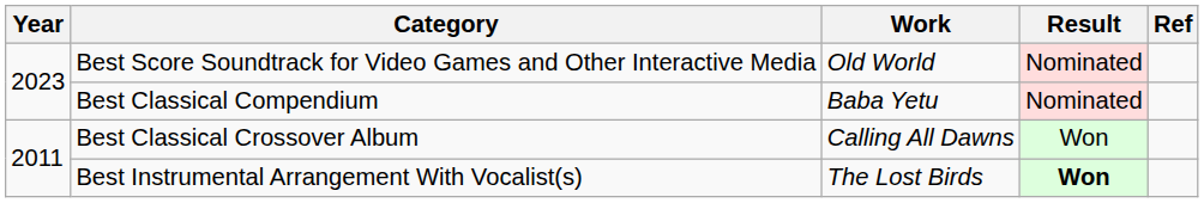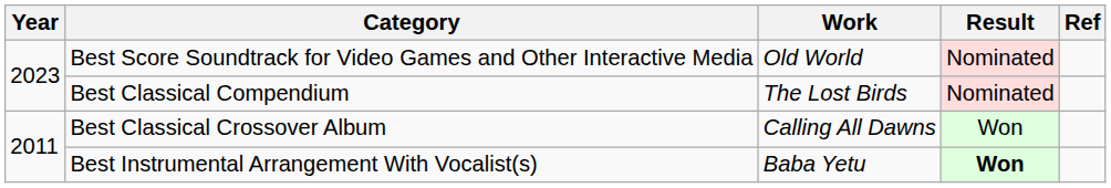Best Classical Compendium | Work: Baba Yetu -> The Lost Birds
Best Instrumental Arrangement With Vocalist(s) | Work: The Lost Birds -> Baba Yetu
